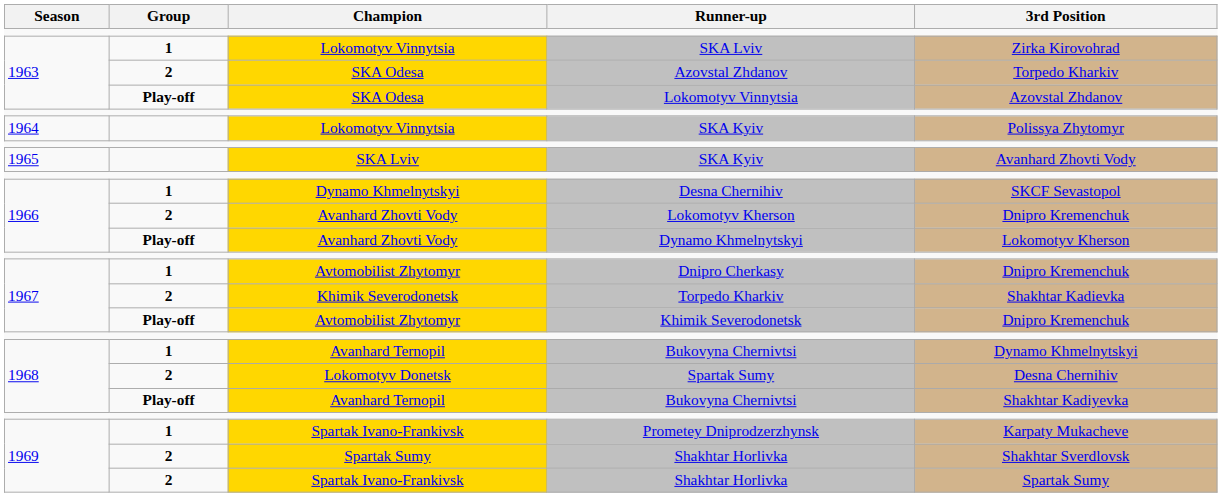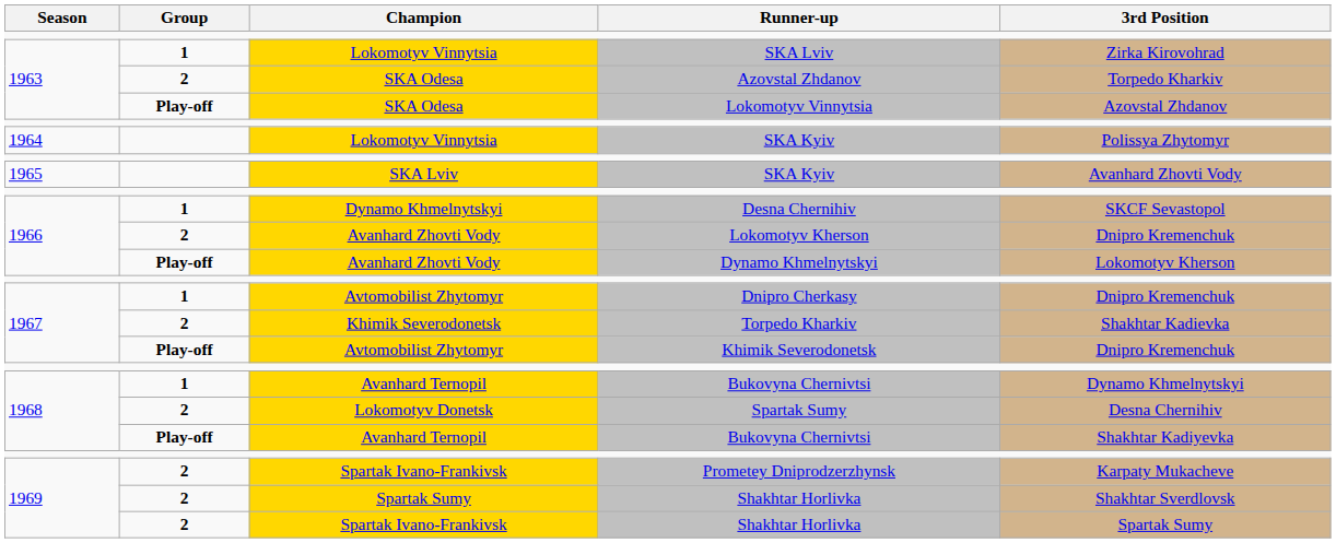Prometey Dniprodzerzhynsk | Group: 1 -> 2
